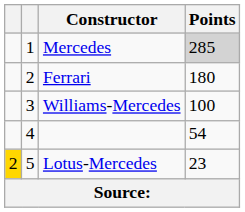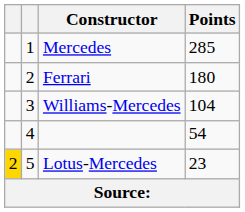Mercedes | Points: lightgrey background -> no background
Williams-Mercedes | Points: 100 -> 104
